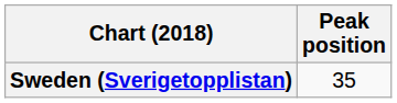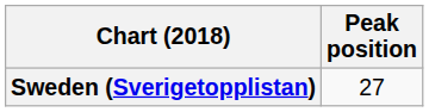Sweden (Sverigetopplistan) | Peak position: 35 -> 27
